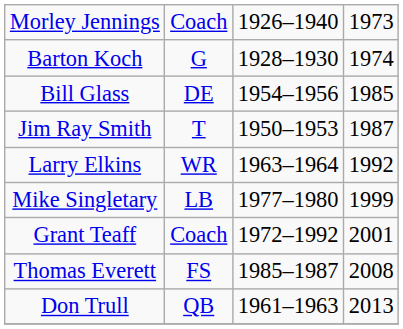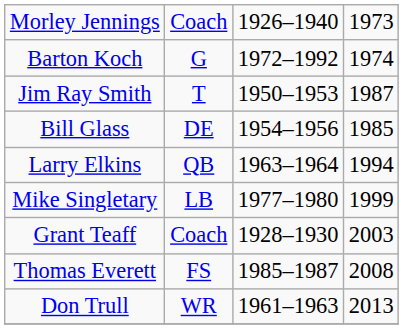Barton Koch | column 3: 1928–1930 -> 1972–1992
rows swapped: Jim Ray Smith <-> Bill Glass
Larry Elkins | column 2: WR -> QB
Larry Elkins | column 4: 1992 -> 1994
Grant Teaff | column 3: 1972–1992 -> 1928–1930
Grant Teaff | column 4: 2001 -> 2003
Don Trull | column 2: QB -> WR
